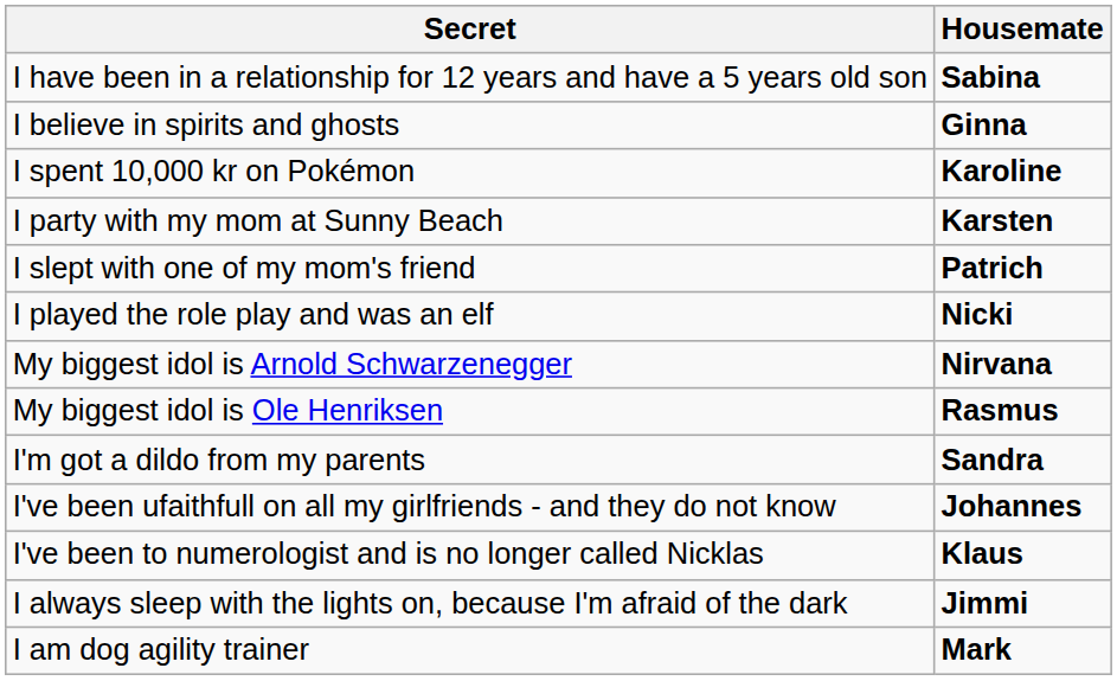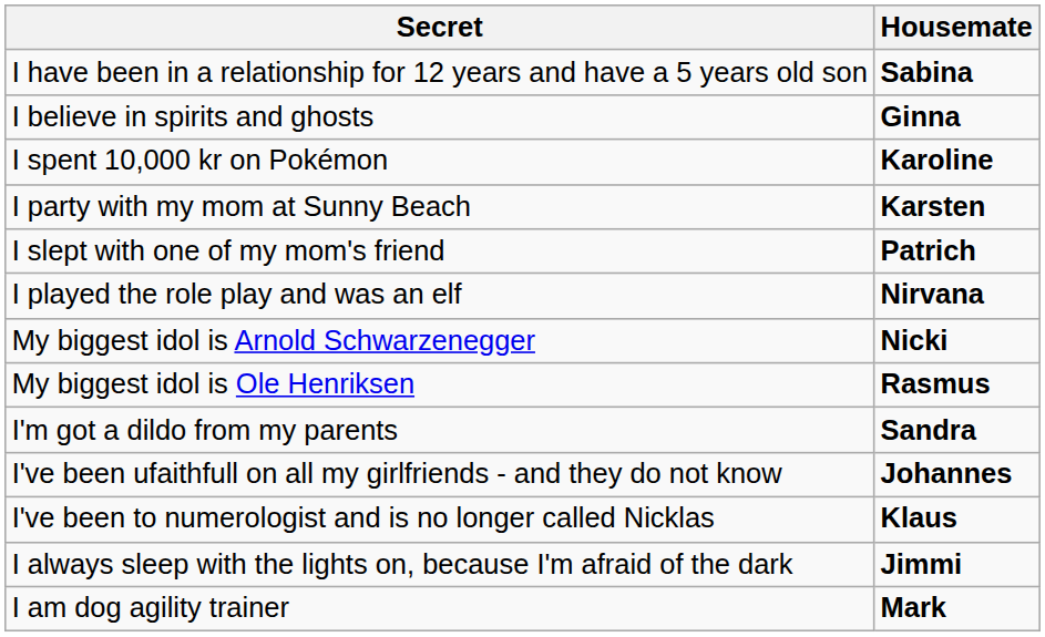I played the role play and was an elf | Housemate: Nicki -> Nirvana
My biggest idol is Arnold Schwarzenegger | Housemate: Nirvana -> Nicki
